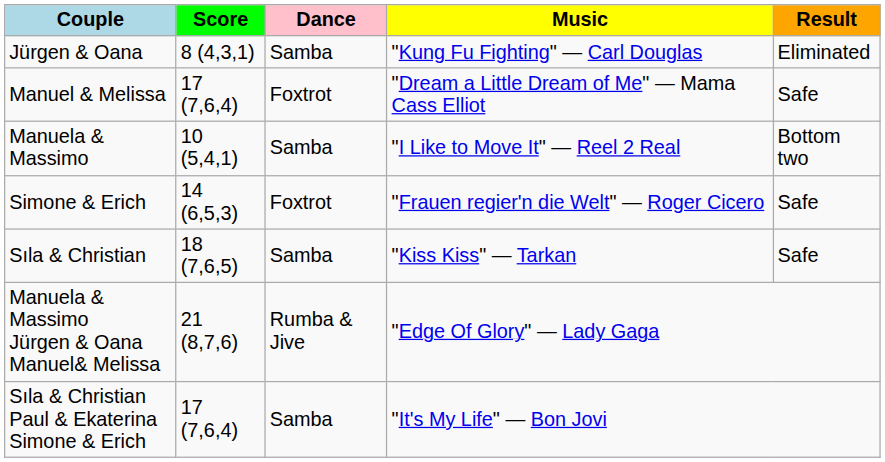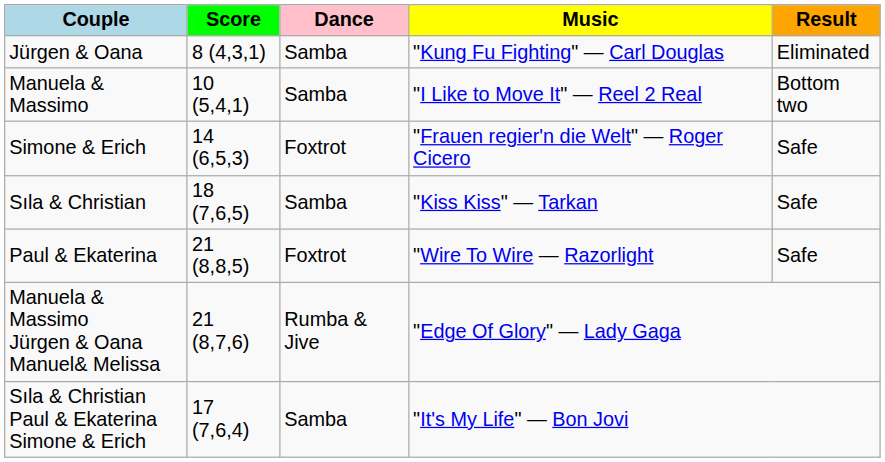- row: Manuel & Melissa | 17 (7,6,4) | Foxtrot | "Dream a Little Dream of Me" — Mama Cass Elliot | Safe
+ row: Paul & Ekaterina | 21 (8,8,5) | Foxtrot | "Wire To Wire — Razorlight | Safe
